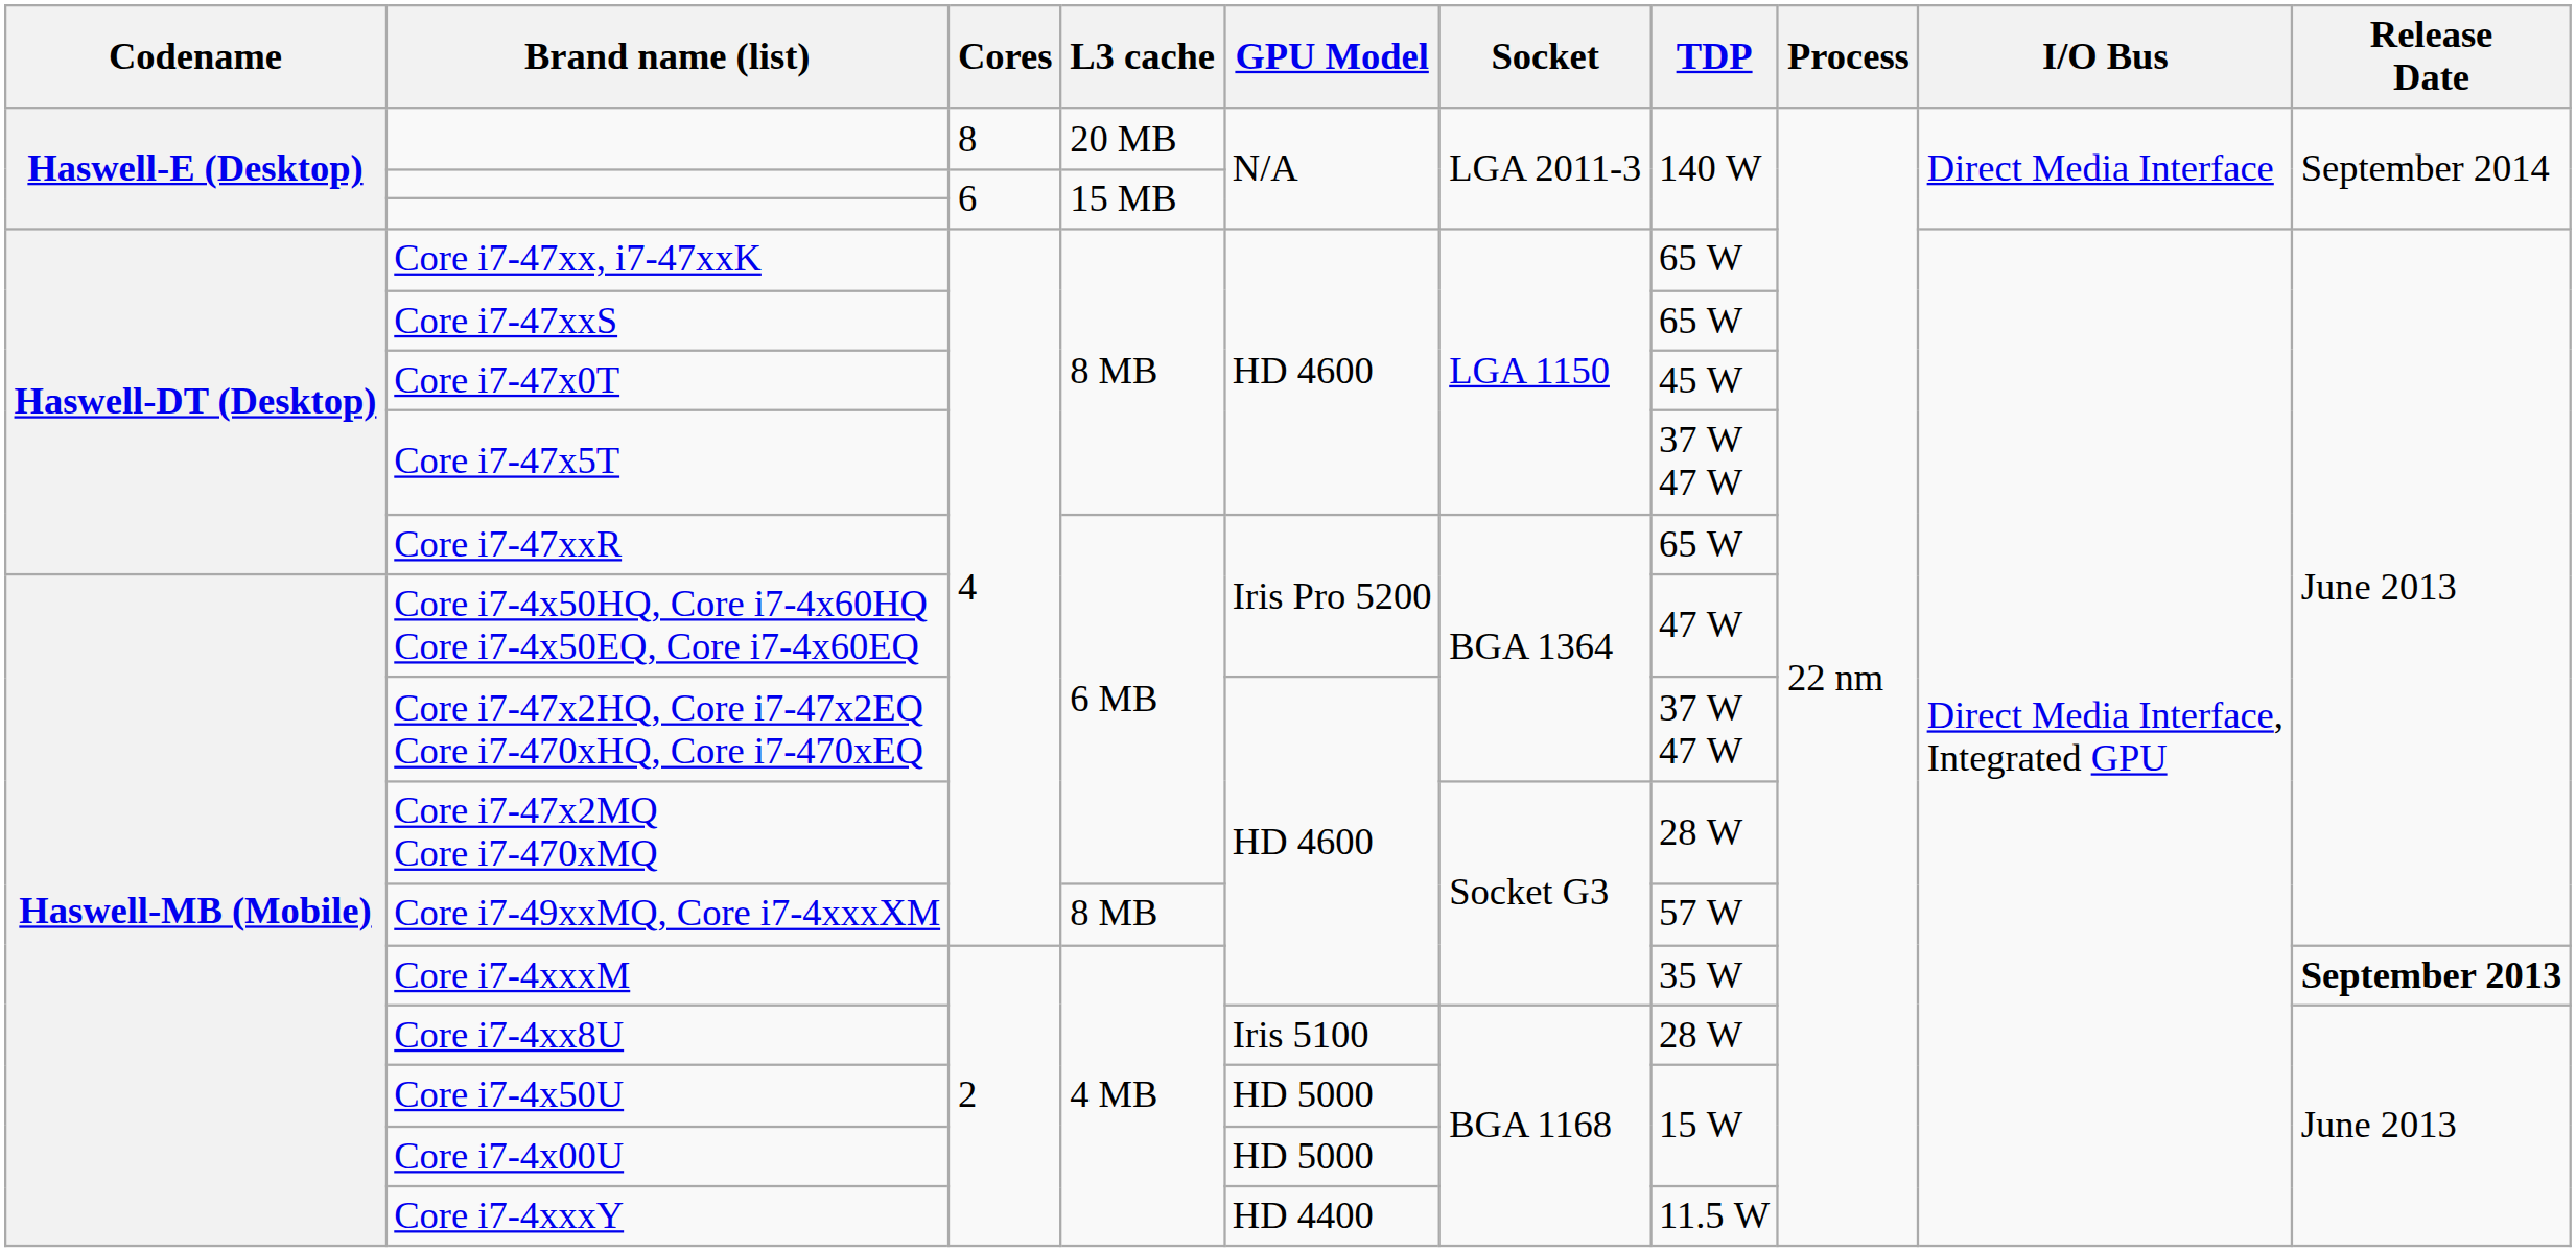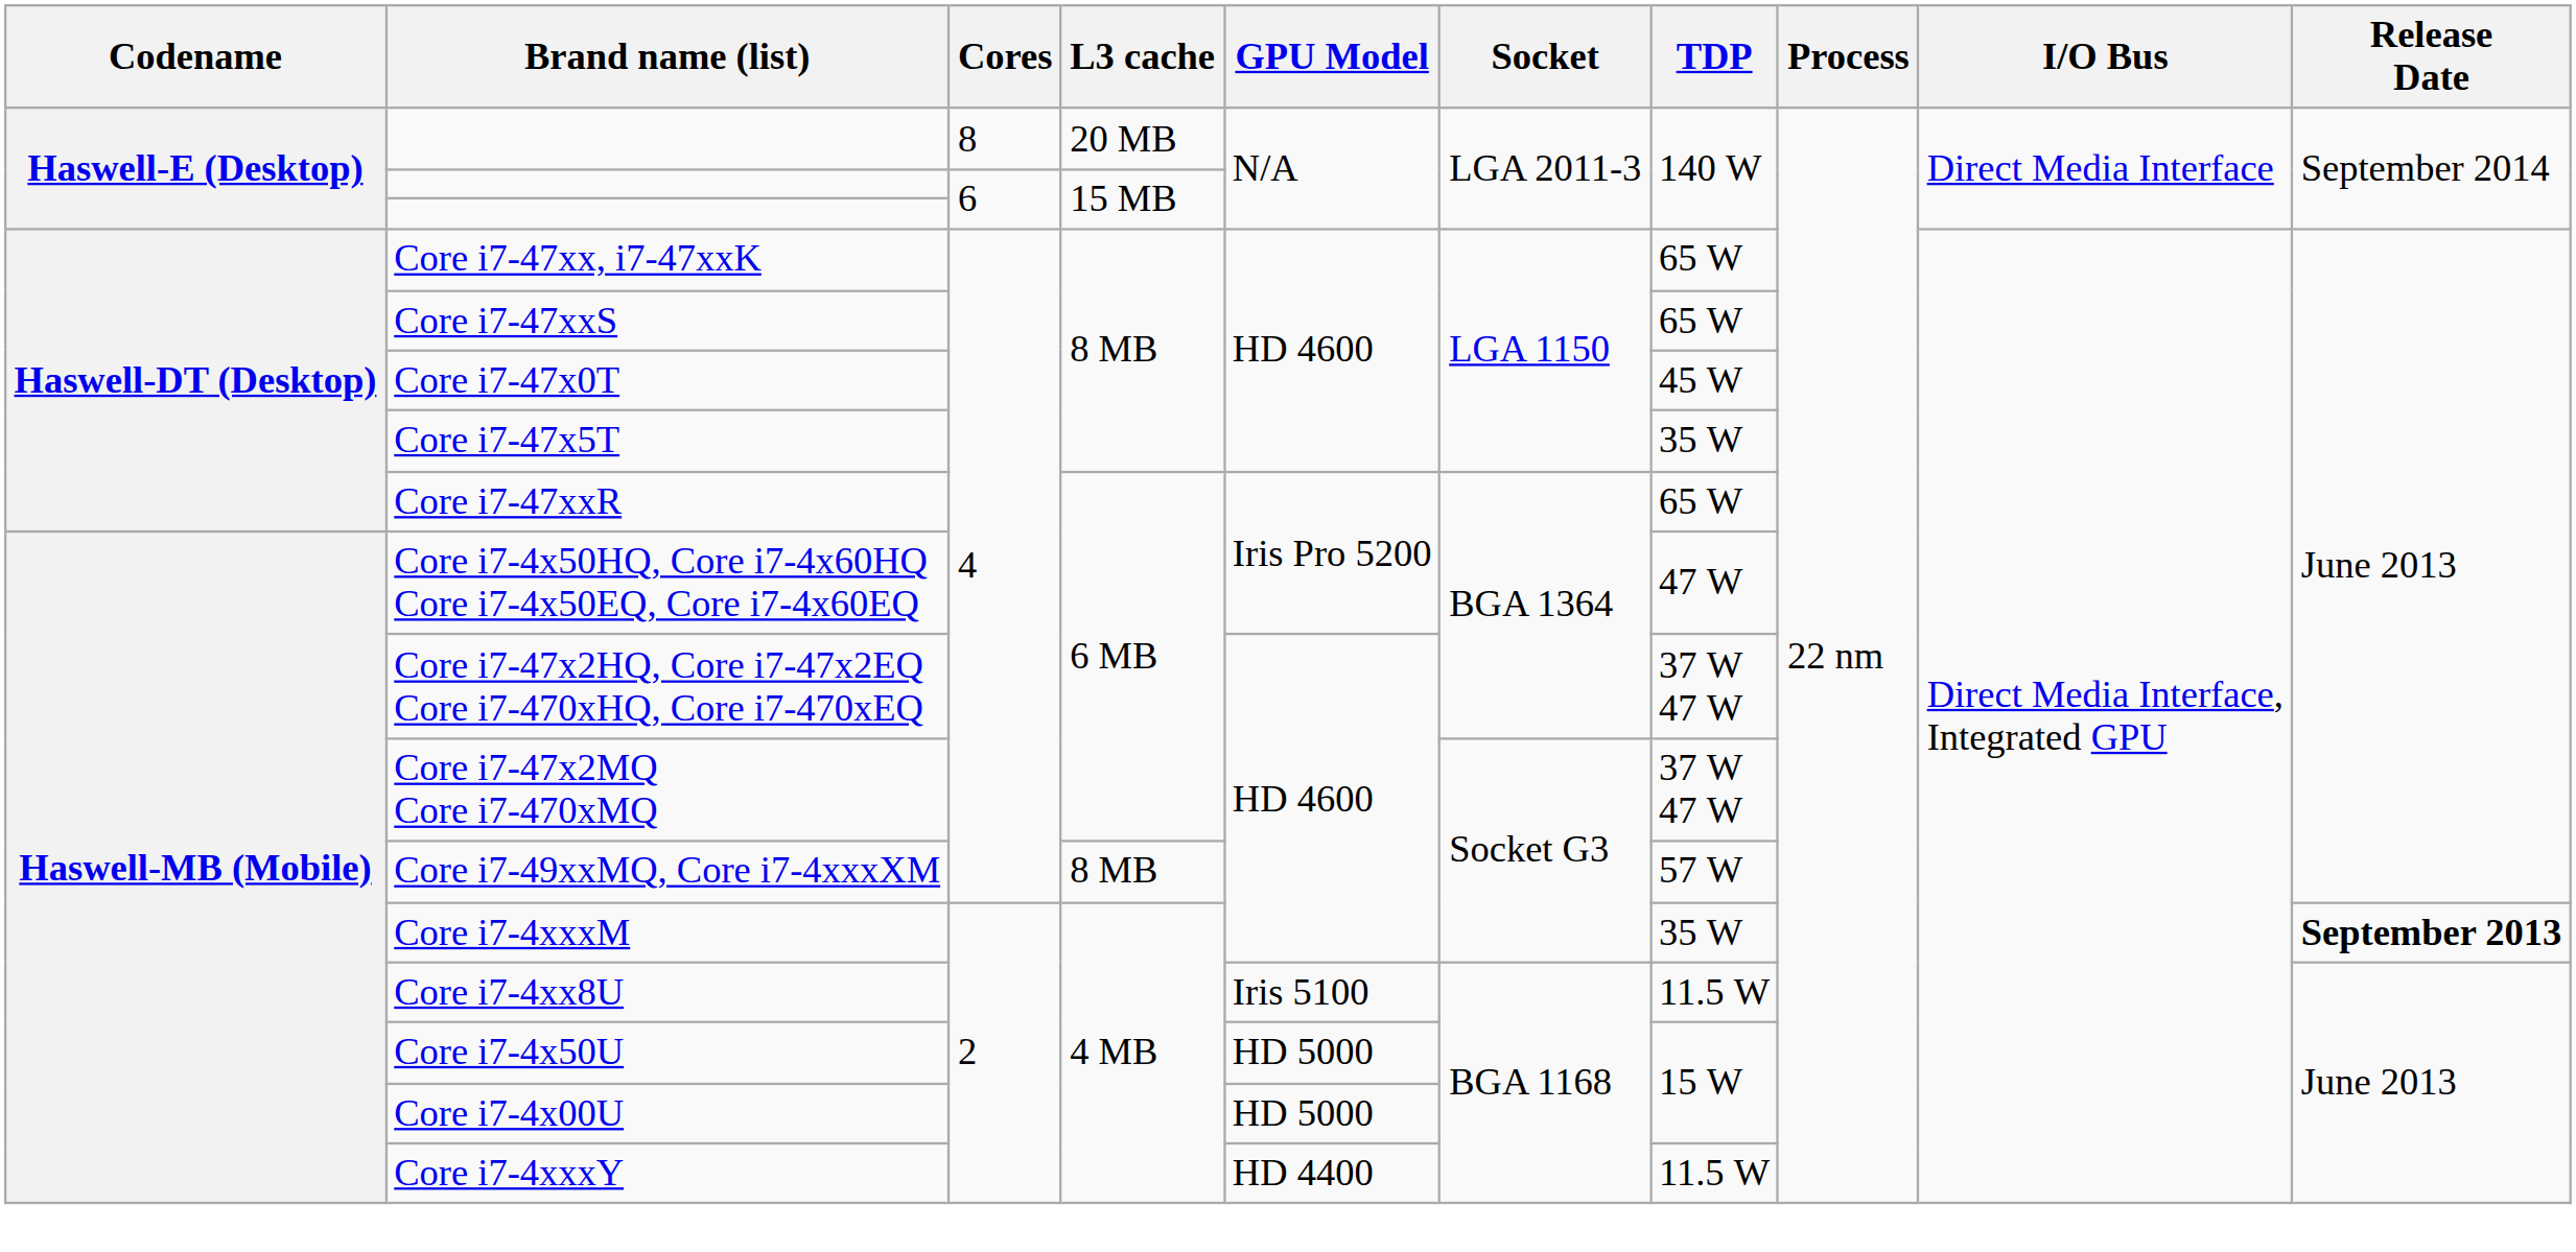Core i7-47x5T | TDP: 37 W 47 W -> 35 W
Core i7-47x2MQ Core i7-470xMQ | TDP: 28 W -> 37 W 47 W
Core i7-4xx8U | TDP: 28 W -> 11.5 W
